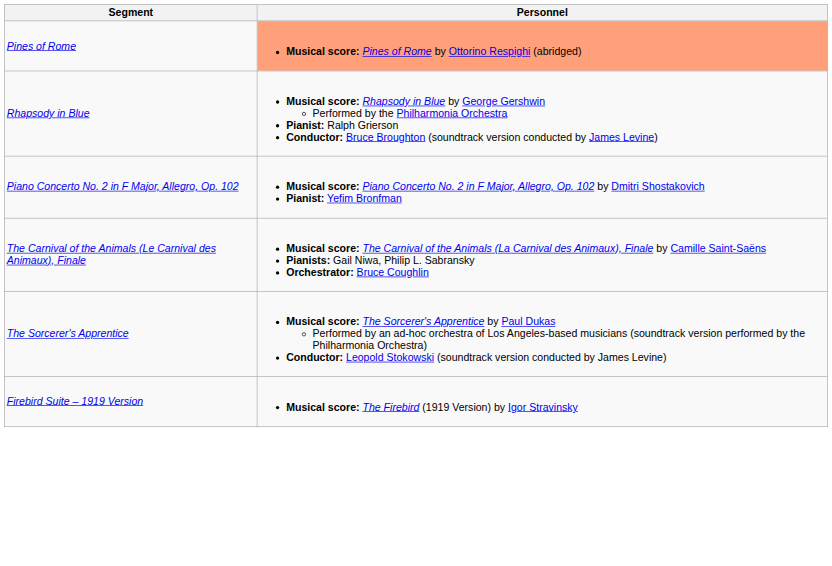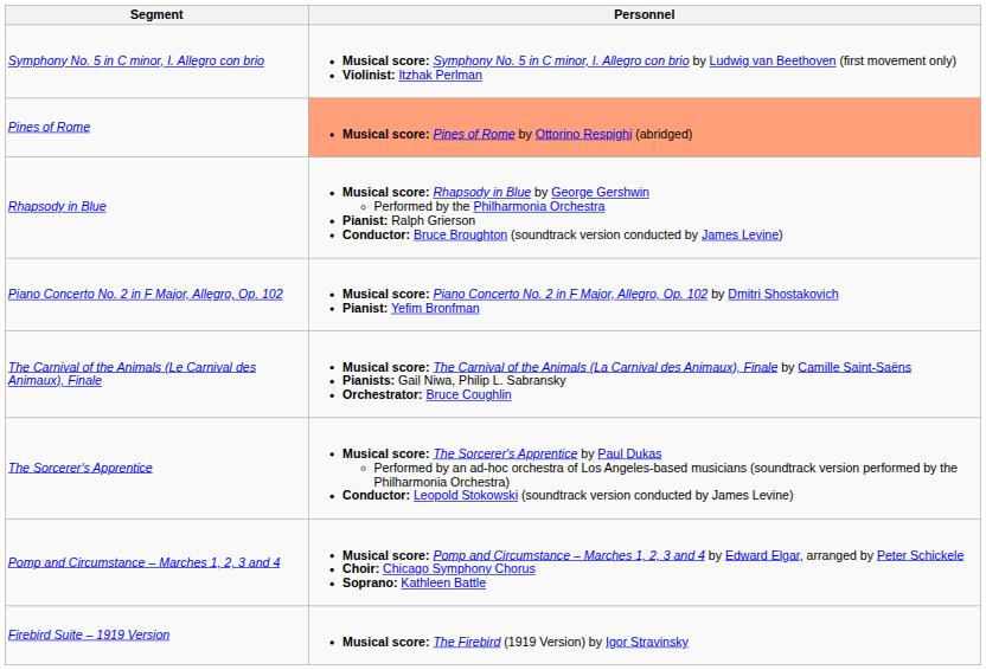+ row: Symphony No. 5 in C minor, I. Allegro con brio | Musical score: Symphony No. 5 in C minor, I. Allegro con brio by Ludwig van Beethoven (first movement only) Violinist: Itzhak Perlman
+ row: Pomp and Circumstance – Marches 1, 2, 3 and 4 | Musical score: Pomp and Circumstance – Marches 1, 2, 3 and 4 by Edward Elgar, arranged by Peter Schickele Choir: Chicago Symphony Chorus Soprano: Kathleen Battle
